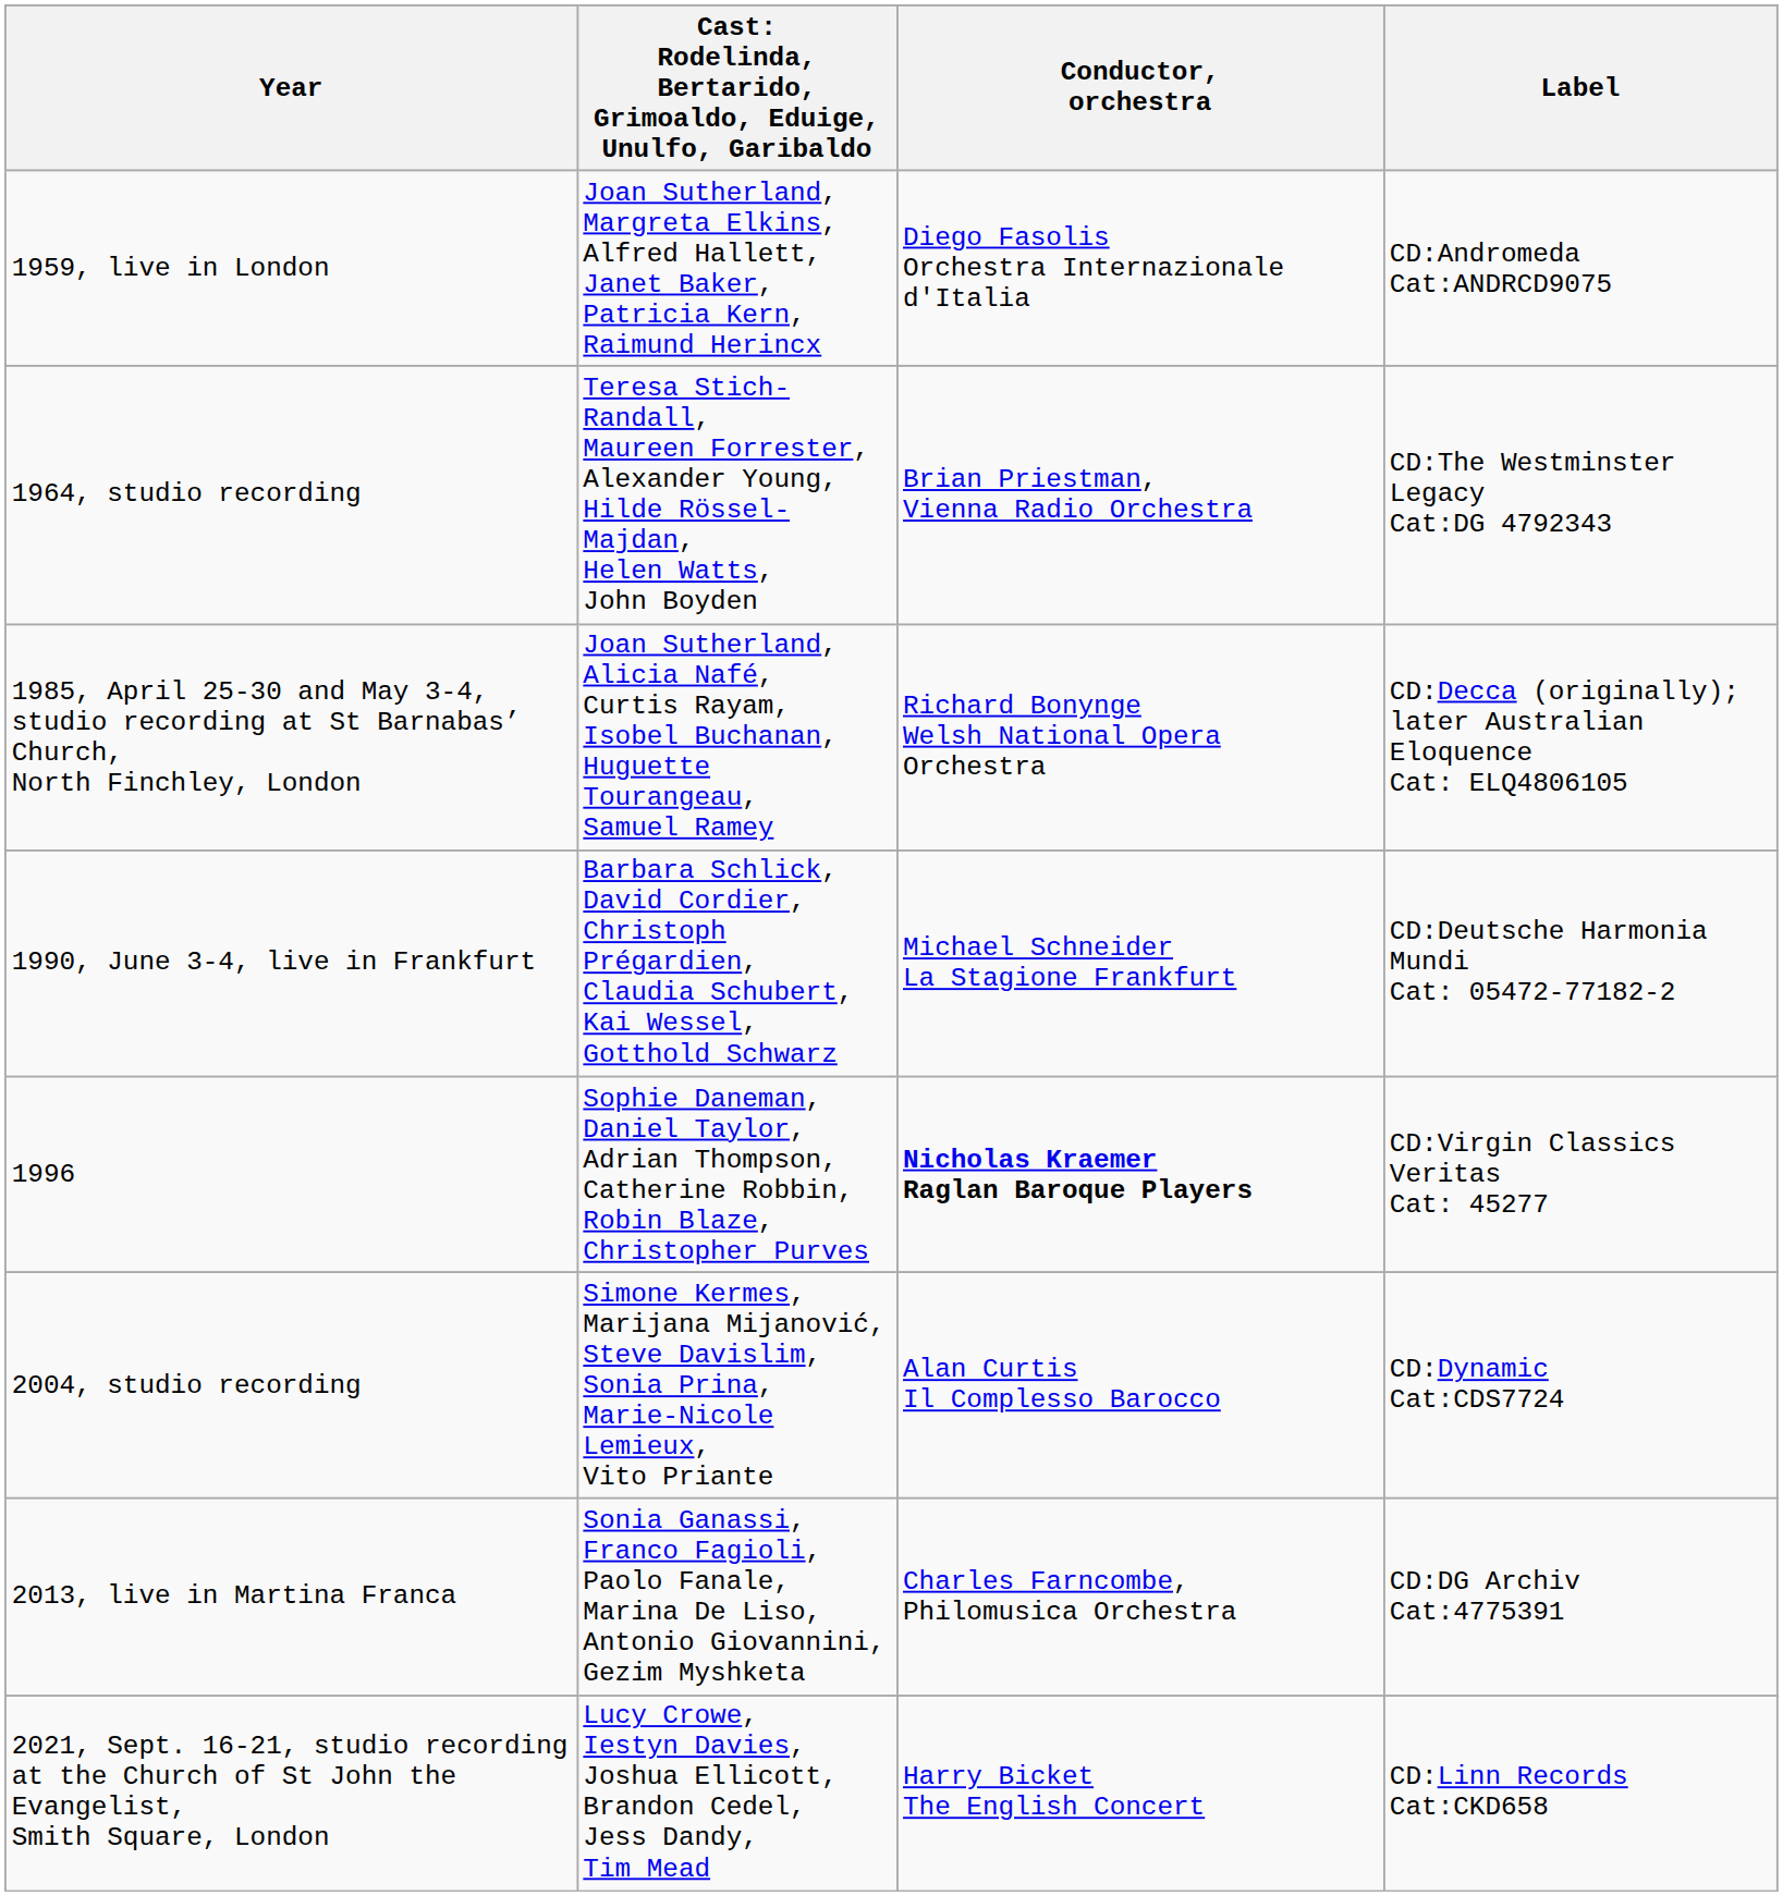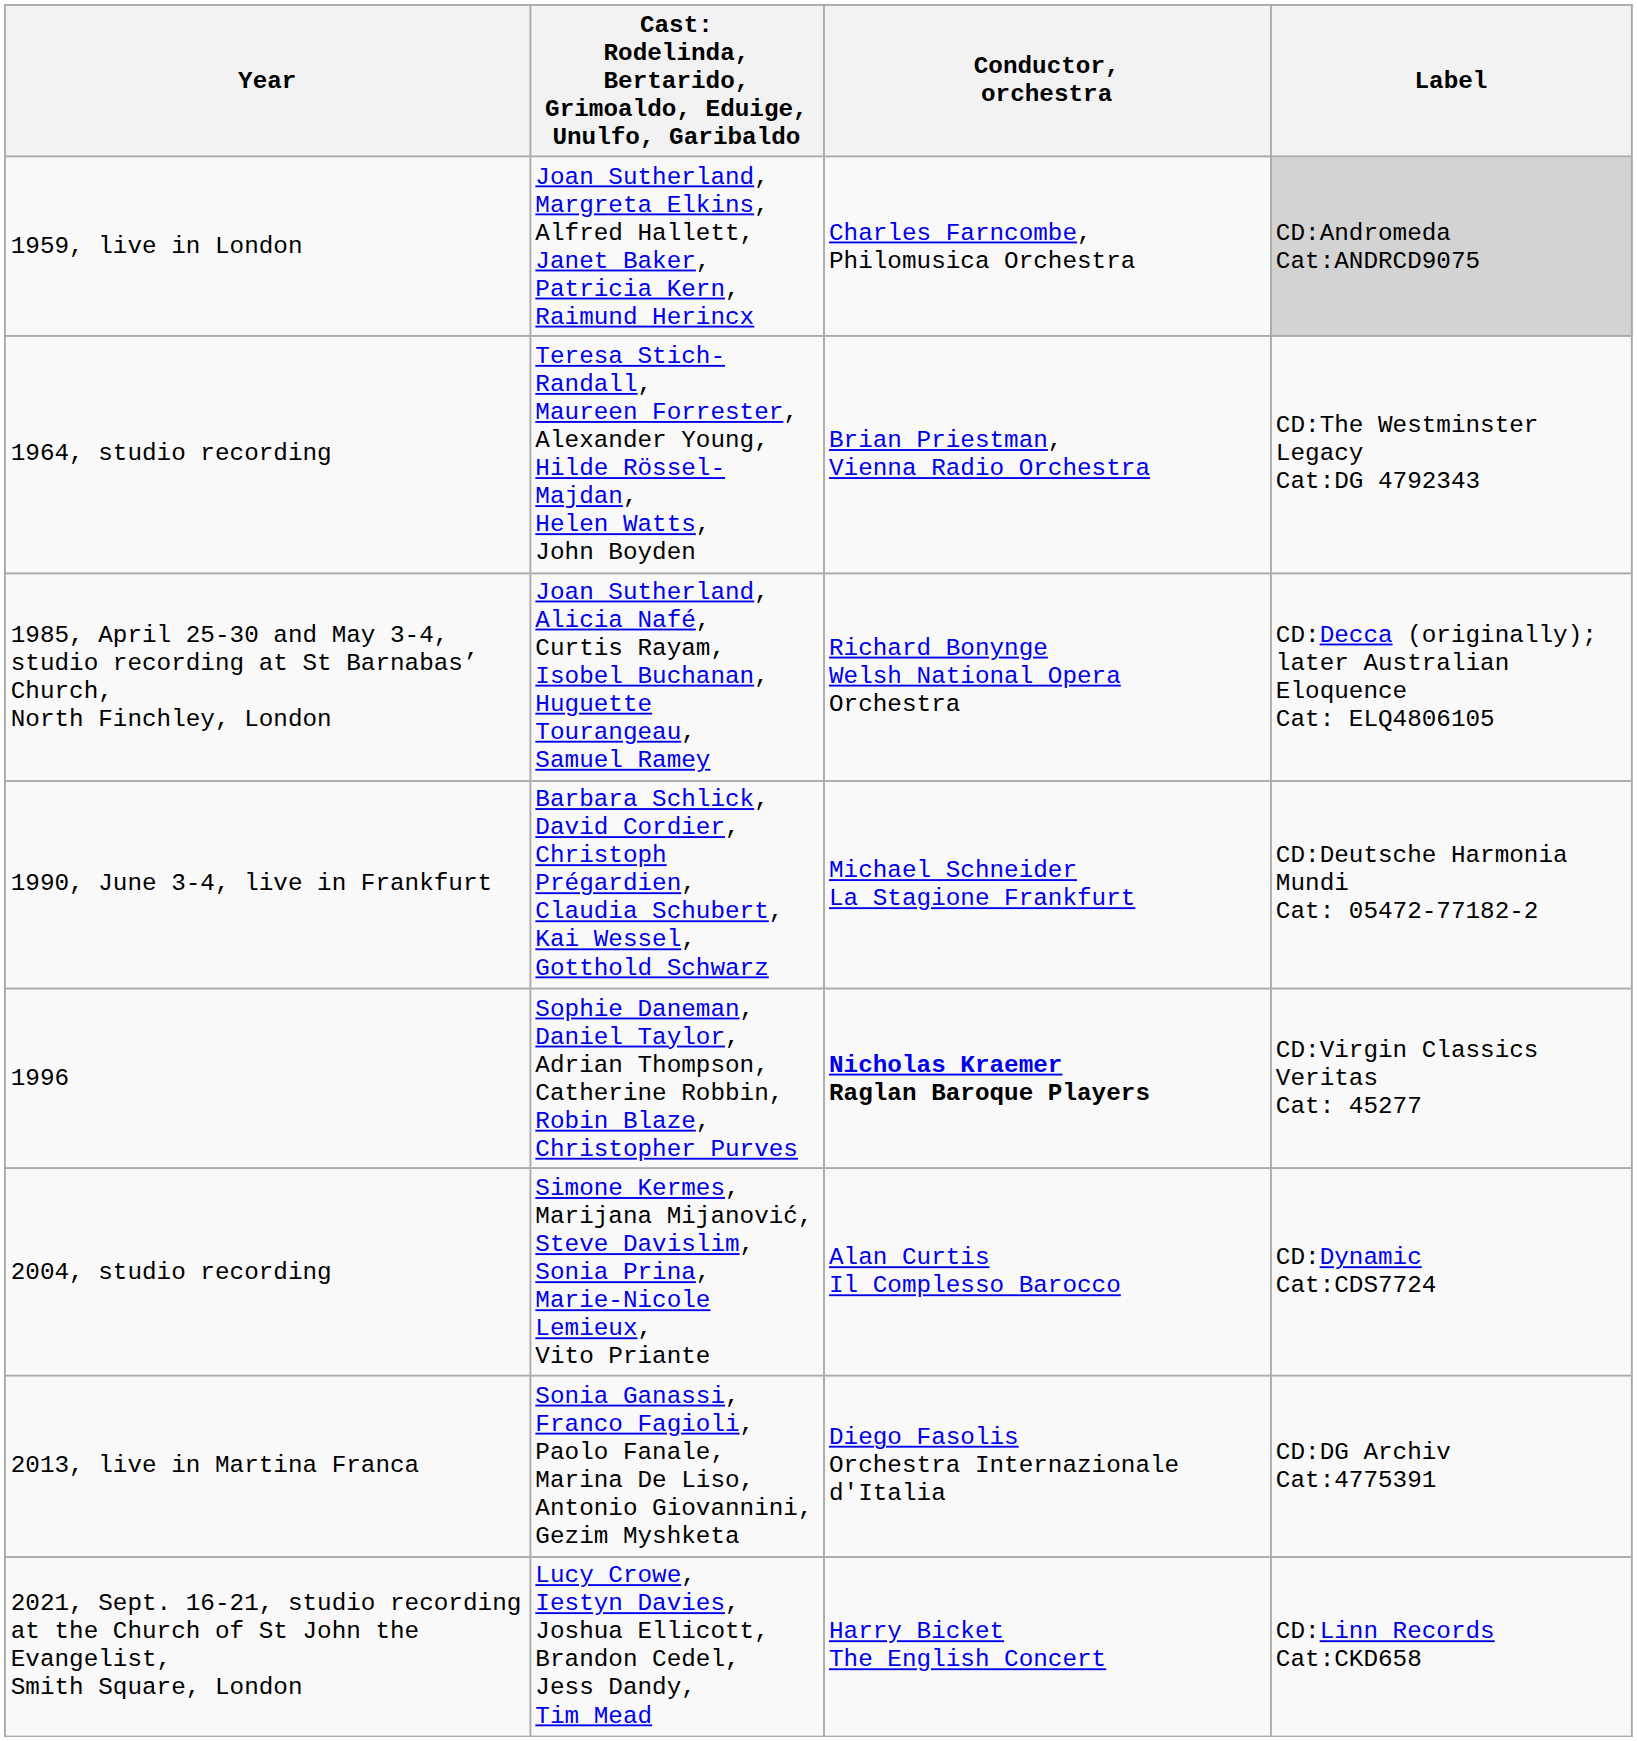1959, live in London | Conductor, orchestra: Diego Fasolis Orchestra Internazionale d'Italia -> Charles Farncombe, Philomusica Orchestra
1959, live in London | Label: no background -> lightgrey background
2013, live in Martina Franca | Conductor, orchestra: Charles Farncombe, Philomusica Orchestra -> Diego Fasolis Orchestra Internazionale d'Italia
